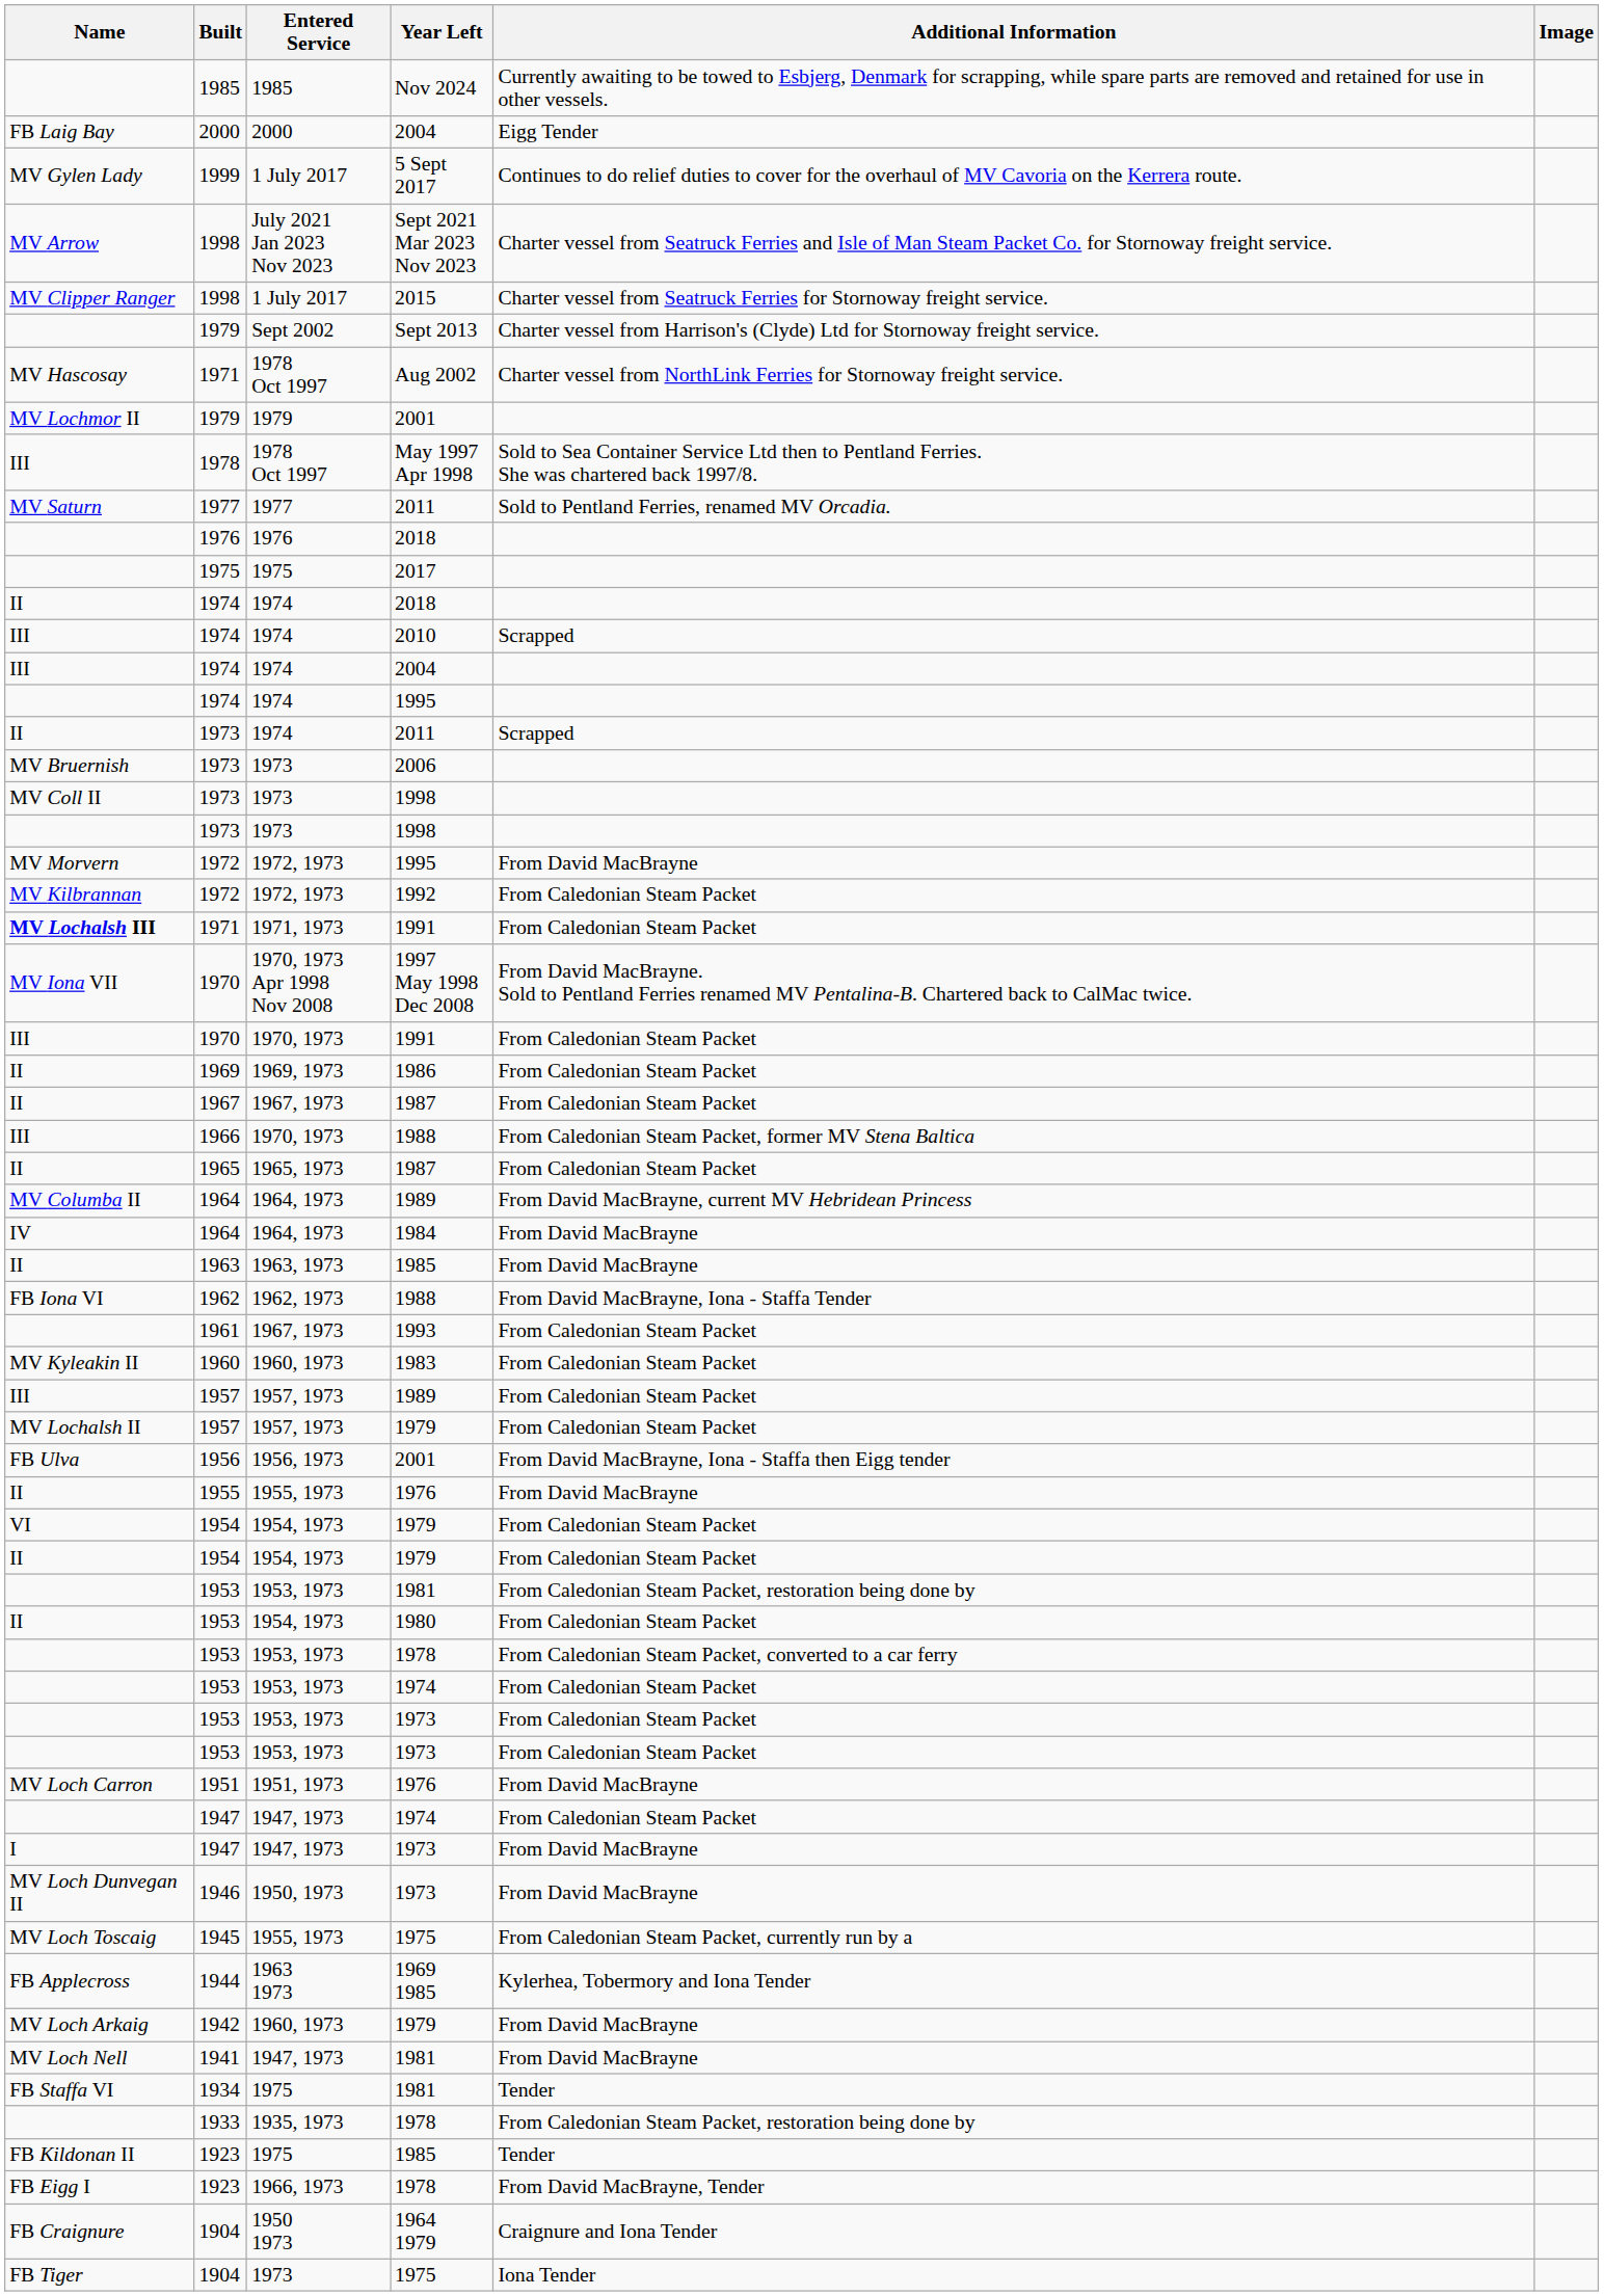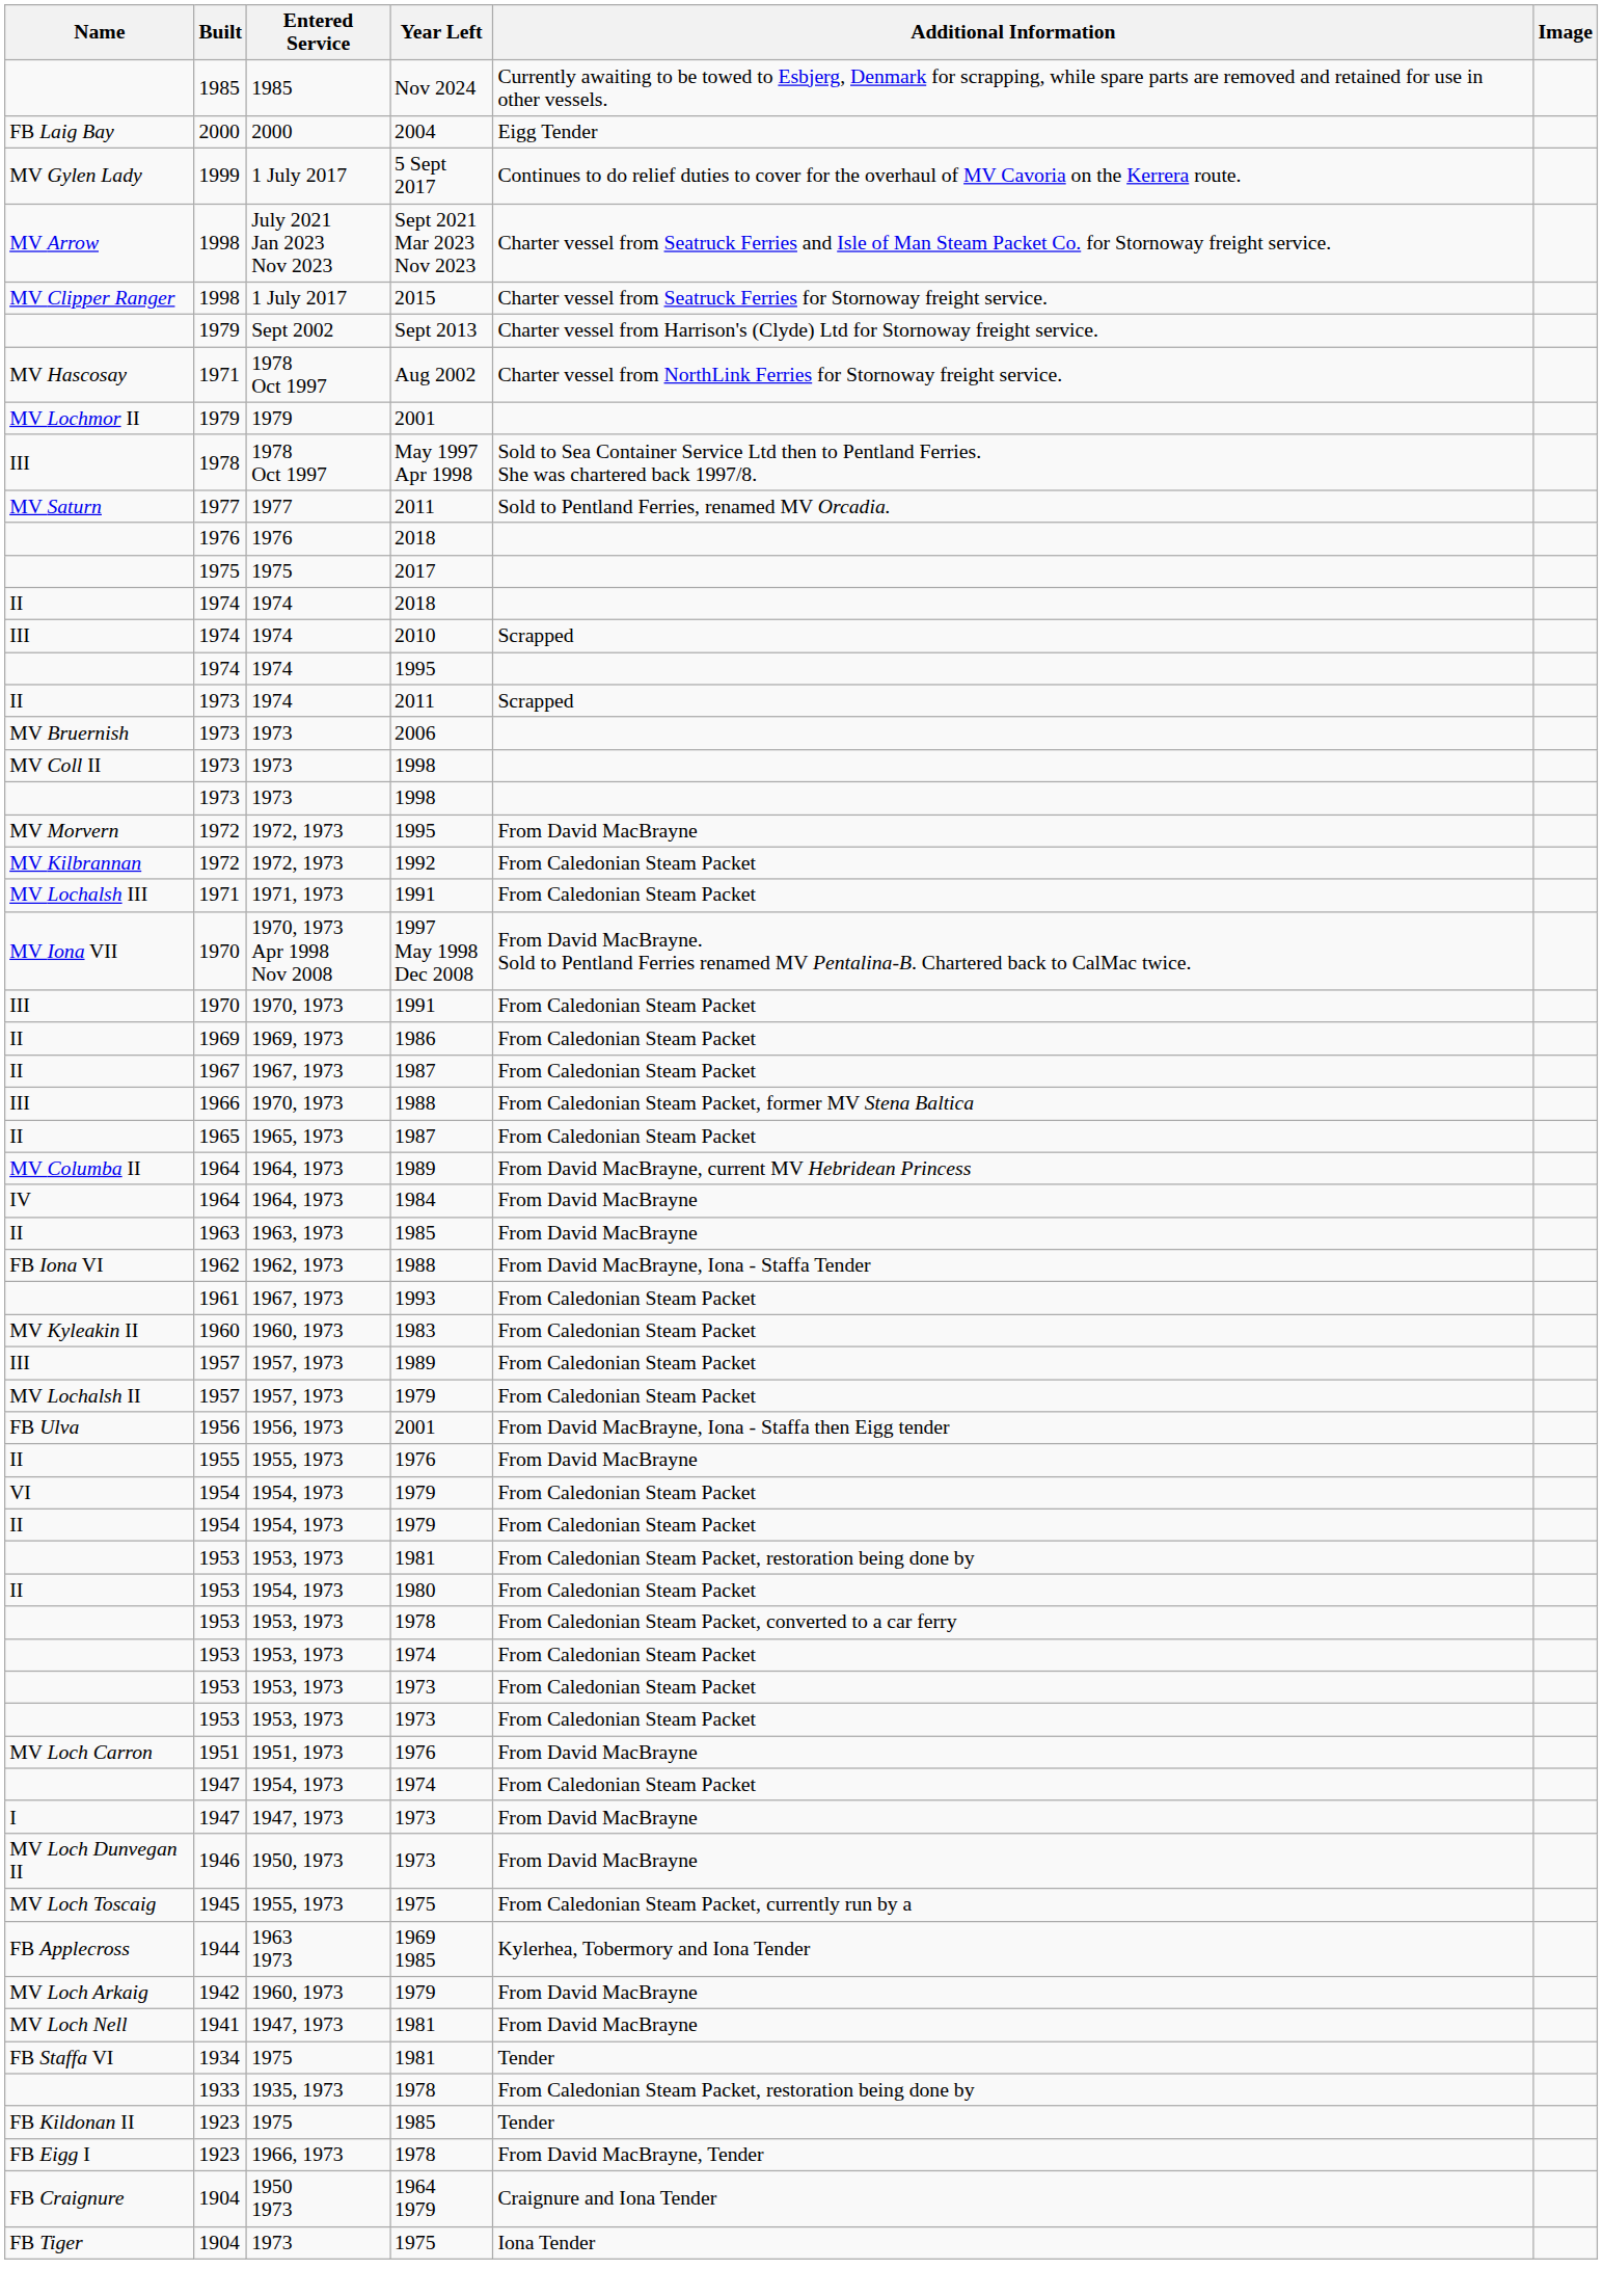- row: III | 1974 | 1974 | 2004
1971 / 1991 | Name: bold -> normal
1947 / 1974 | Entered Service: 1947, 1973 -> 1954, 1973
